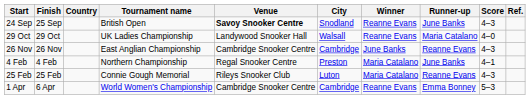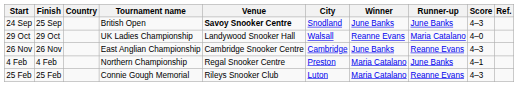24 Sep | Winner: Reanne Evans -> June Banks
- row: 1 Apr | 6 Apr | World Women's Championship | Cambridge Snooker Centre | Cambridge | Reanne Evans | Emma Bonney | 5–3
